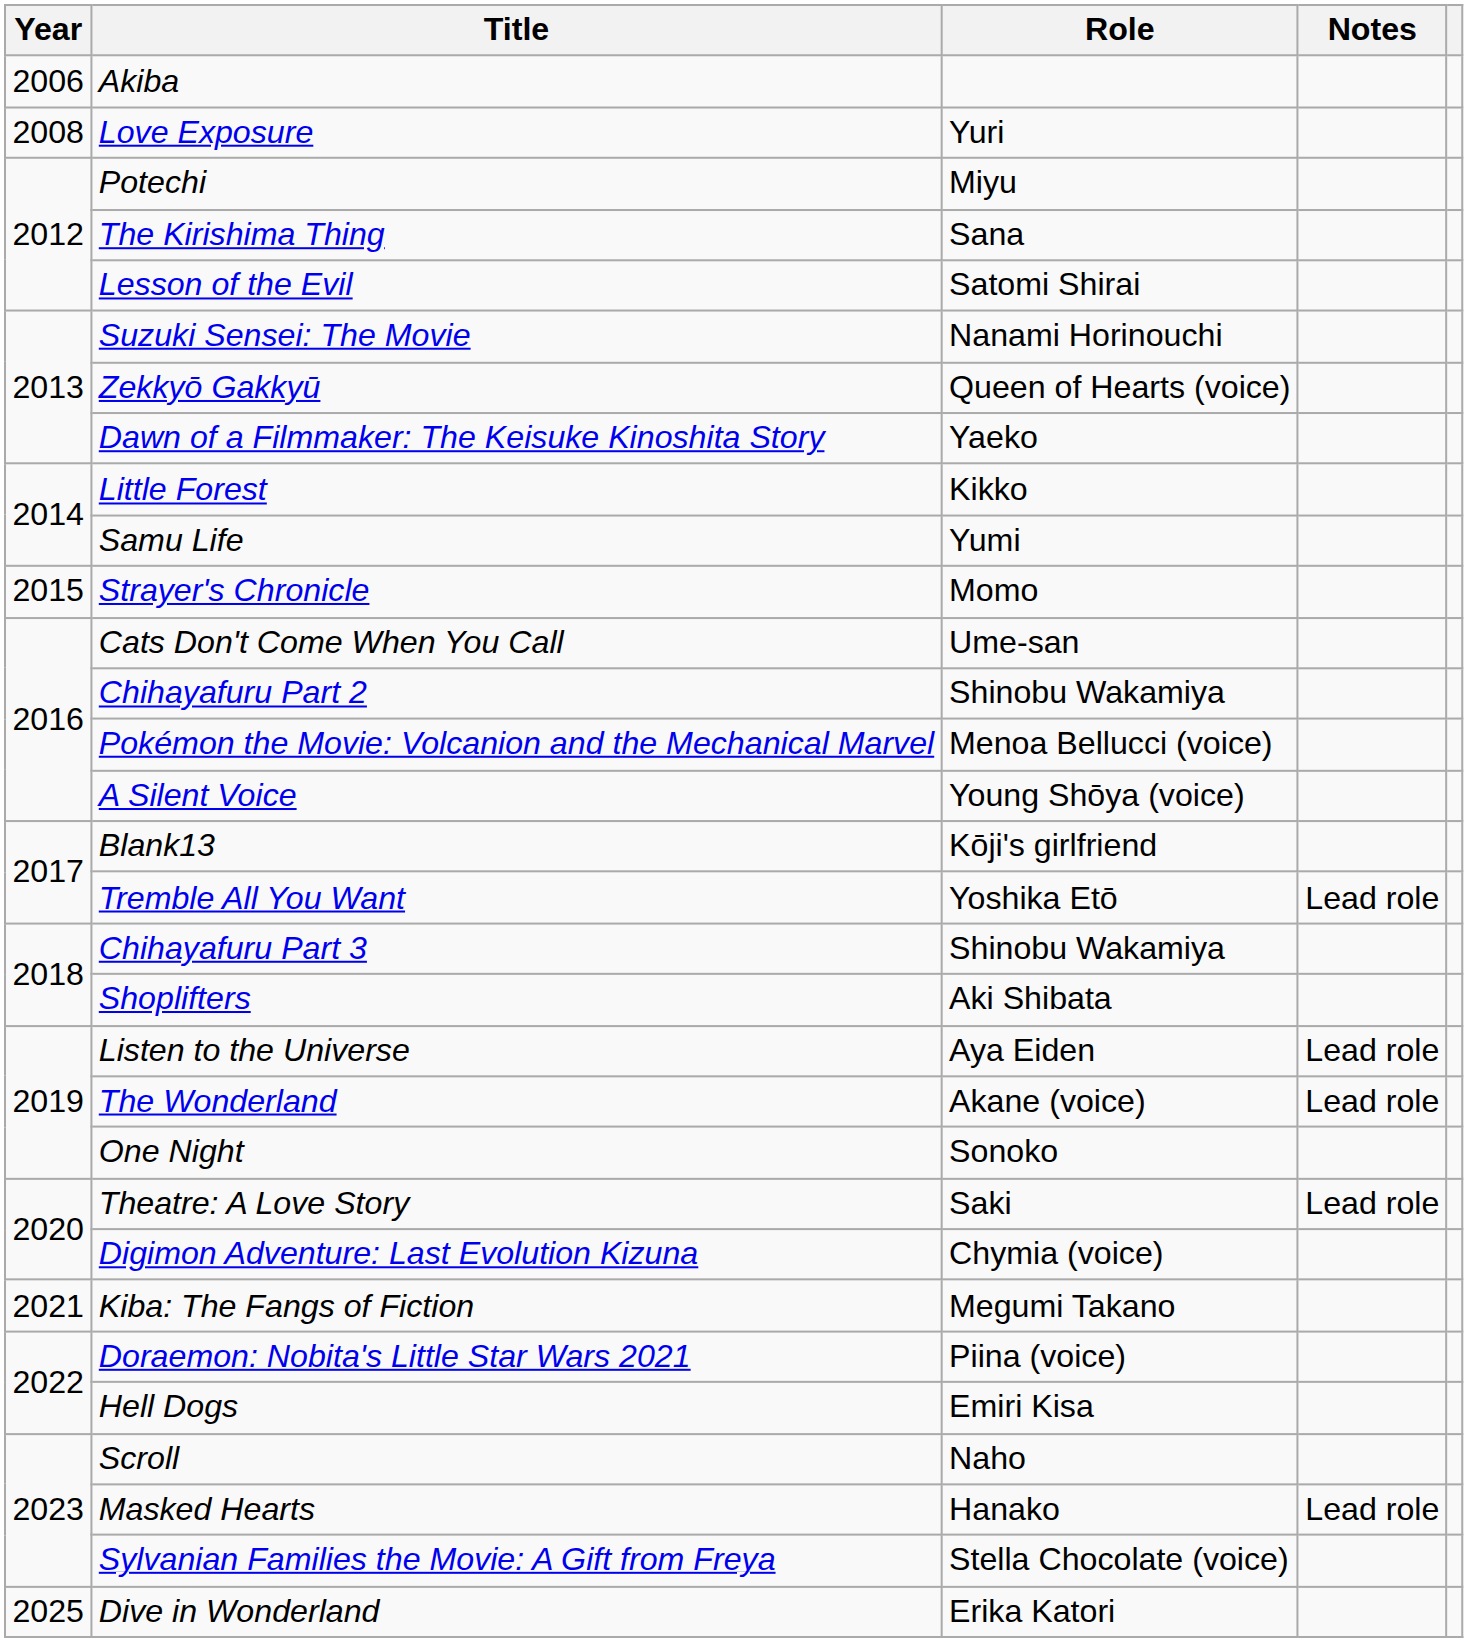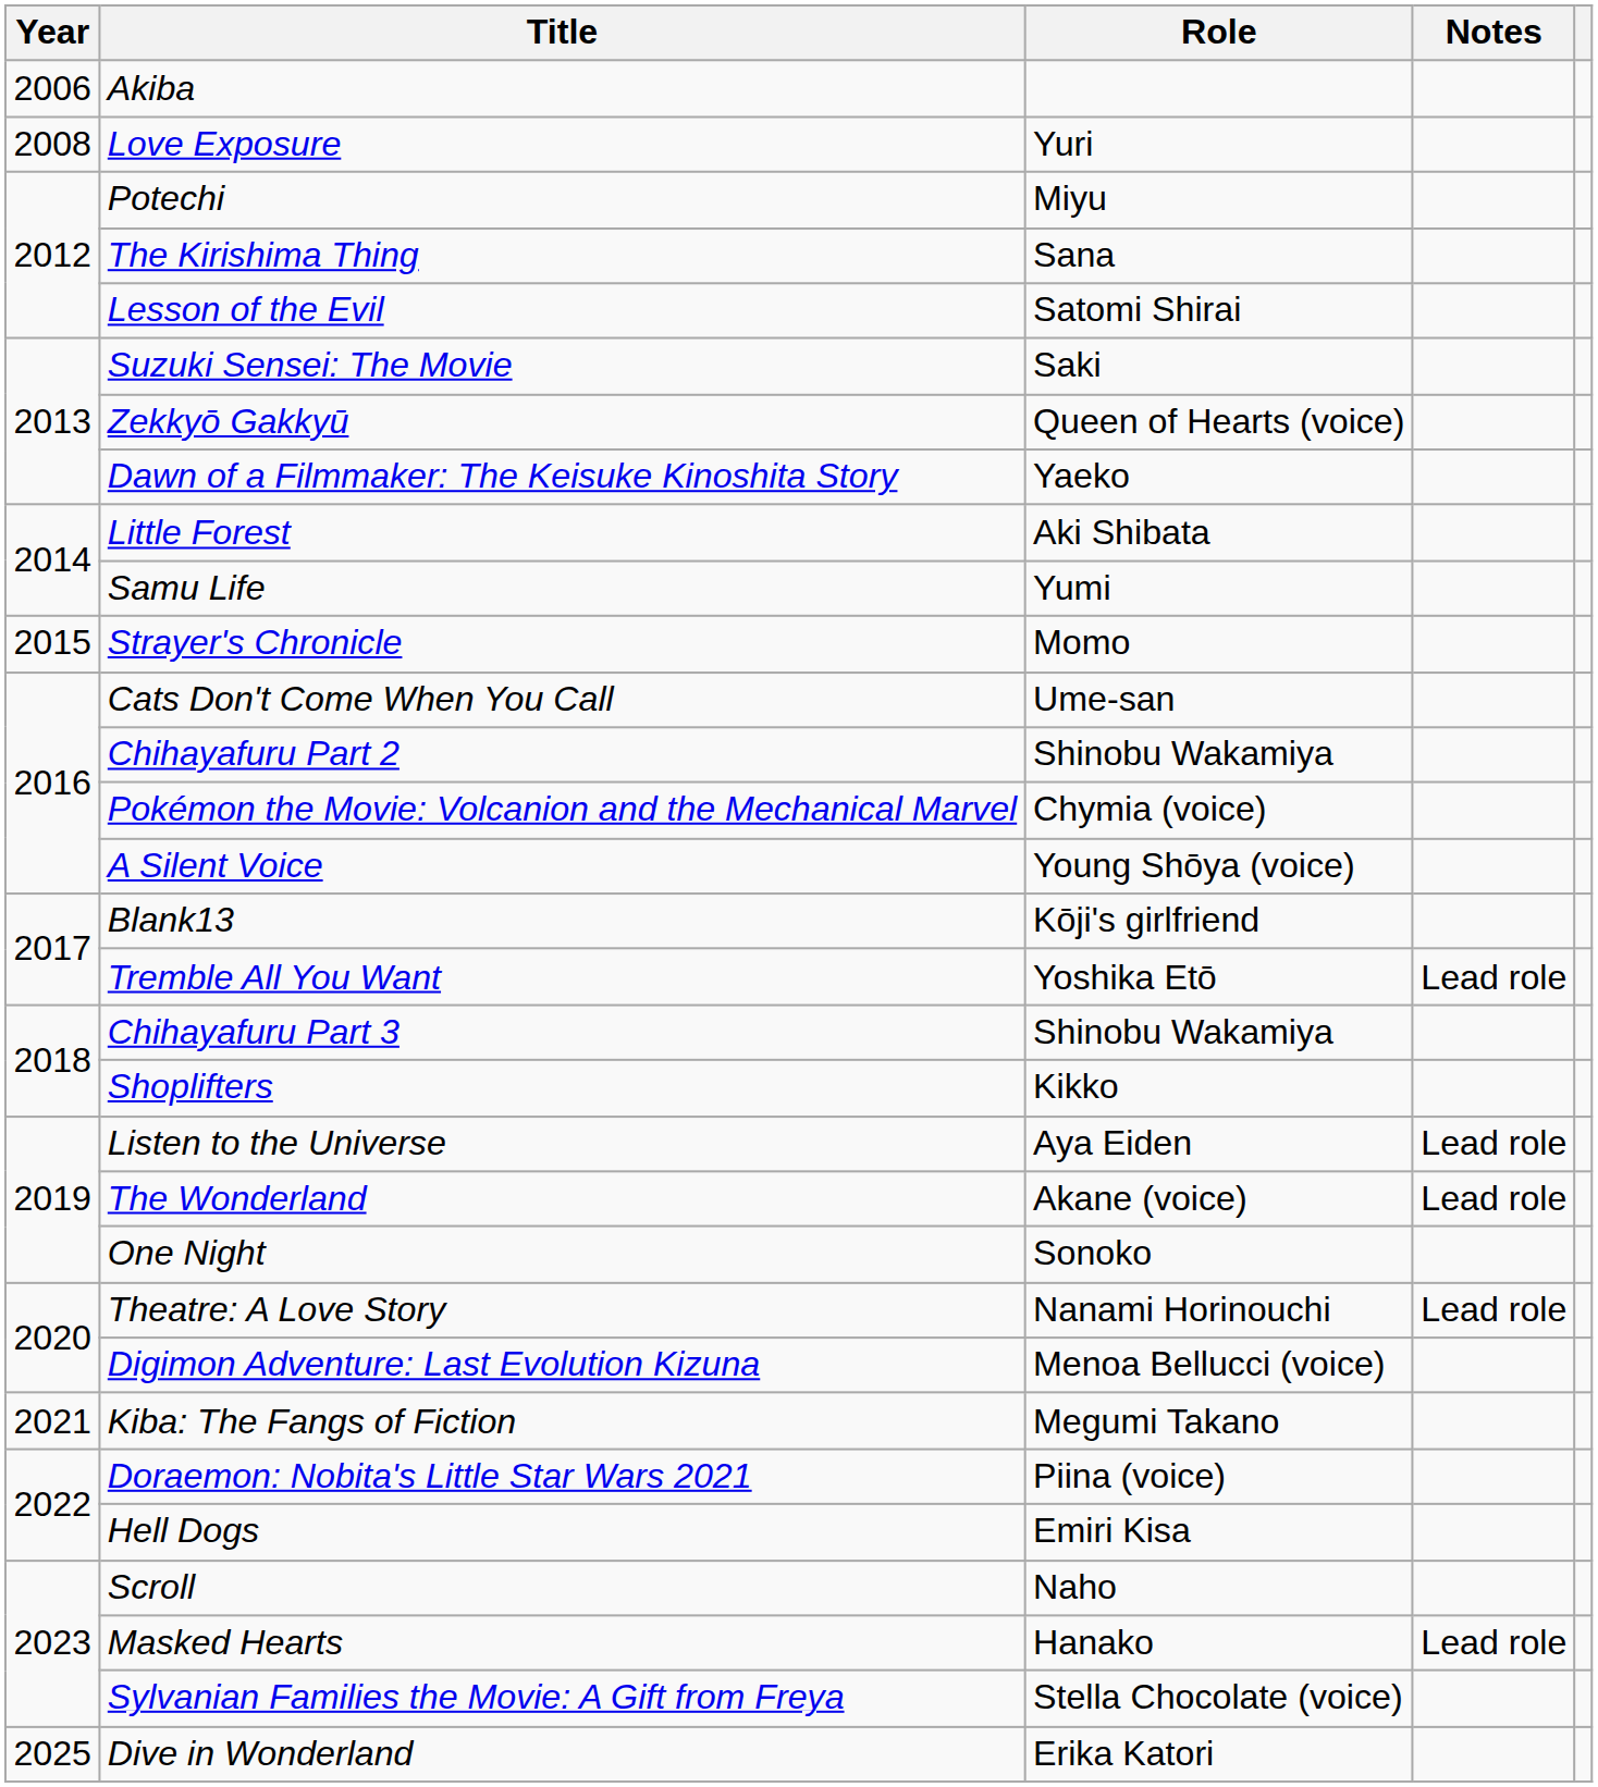Suzuki Sensei: The Movie | Role: Nanami Horinouchi -> Saki
Little Forest | Role: Kikko -> Aki Shibata
Pokémon the Movie: Volcanion and the Mechanical Marvel | Role: Menoa Bellucci (voice) -> Chymia (voice)
Shoplifters | Role: Aki Shibata -> Kikko
Theatre: A Love Story | Role: Saki -> Nanami Horinouchi
Digimon Adventure: Last Evolution Kizuna | Role: Chymia (voice) -> Menoa Bellucci (voice)
